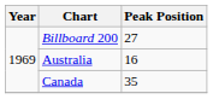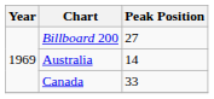Australia | Peak Position: 16 -> 14
Canada | Peak Position: 35 -> 33
